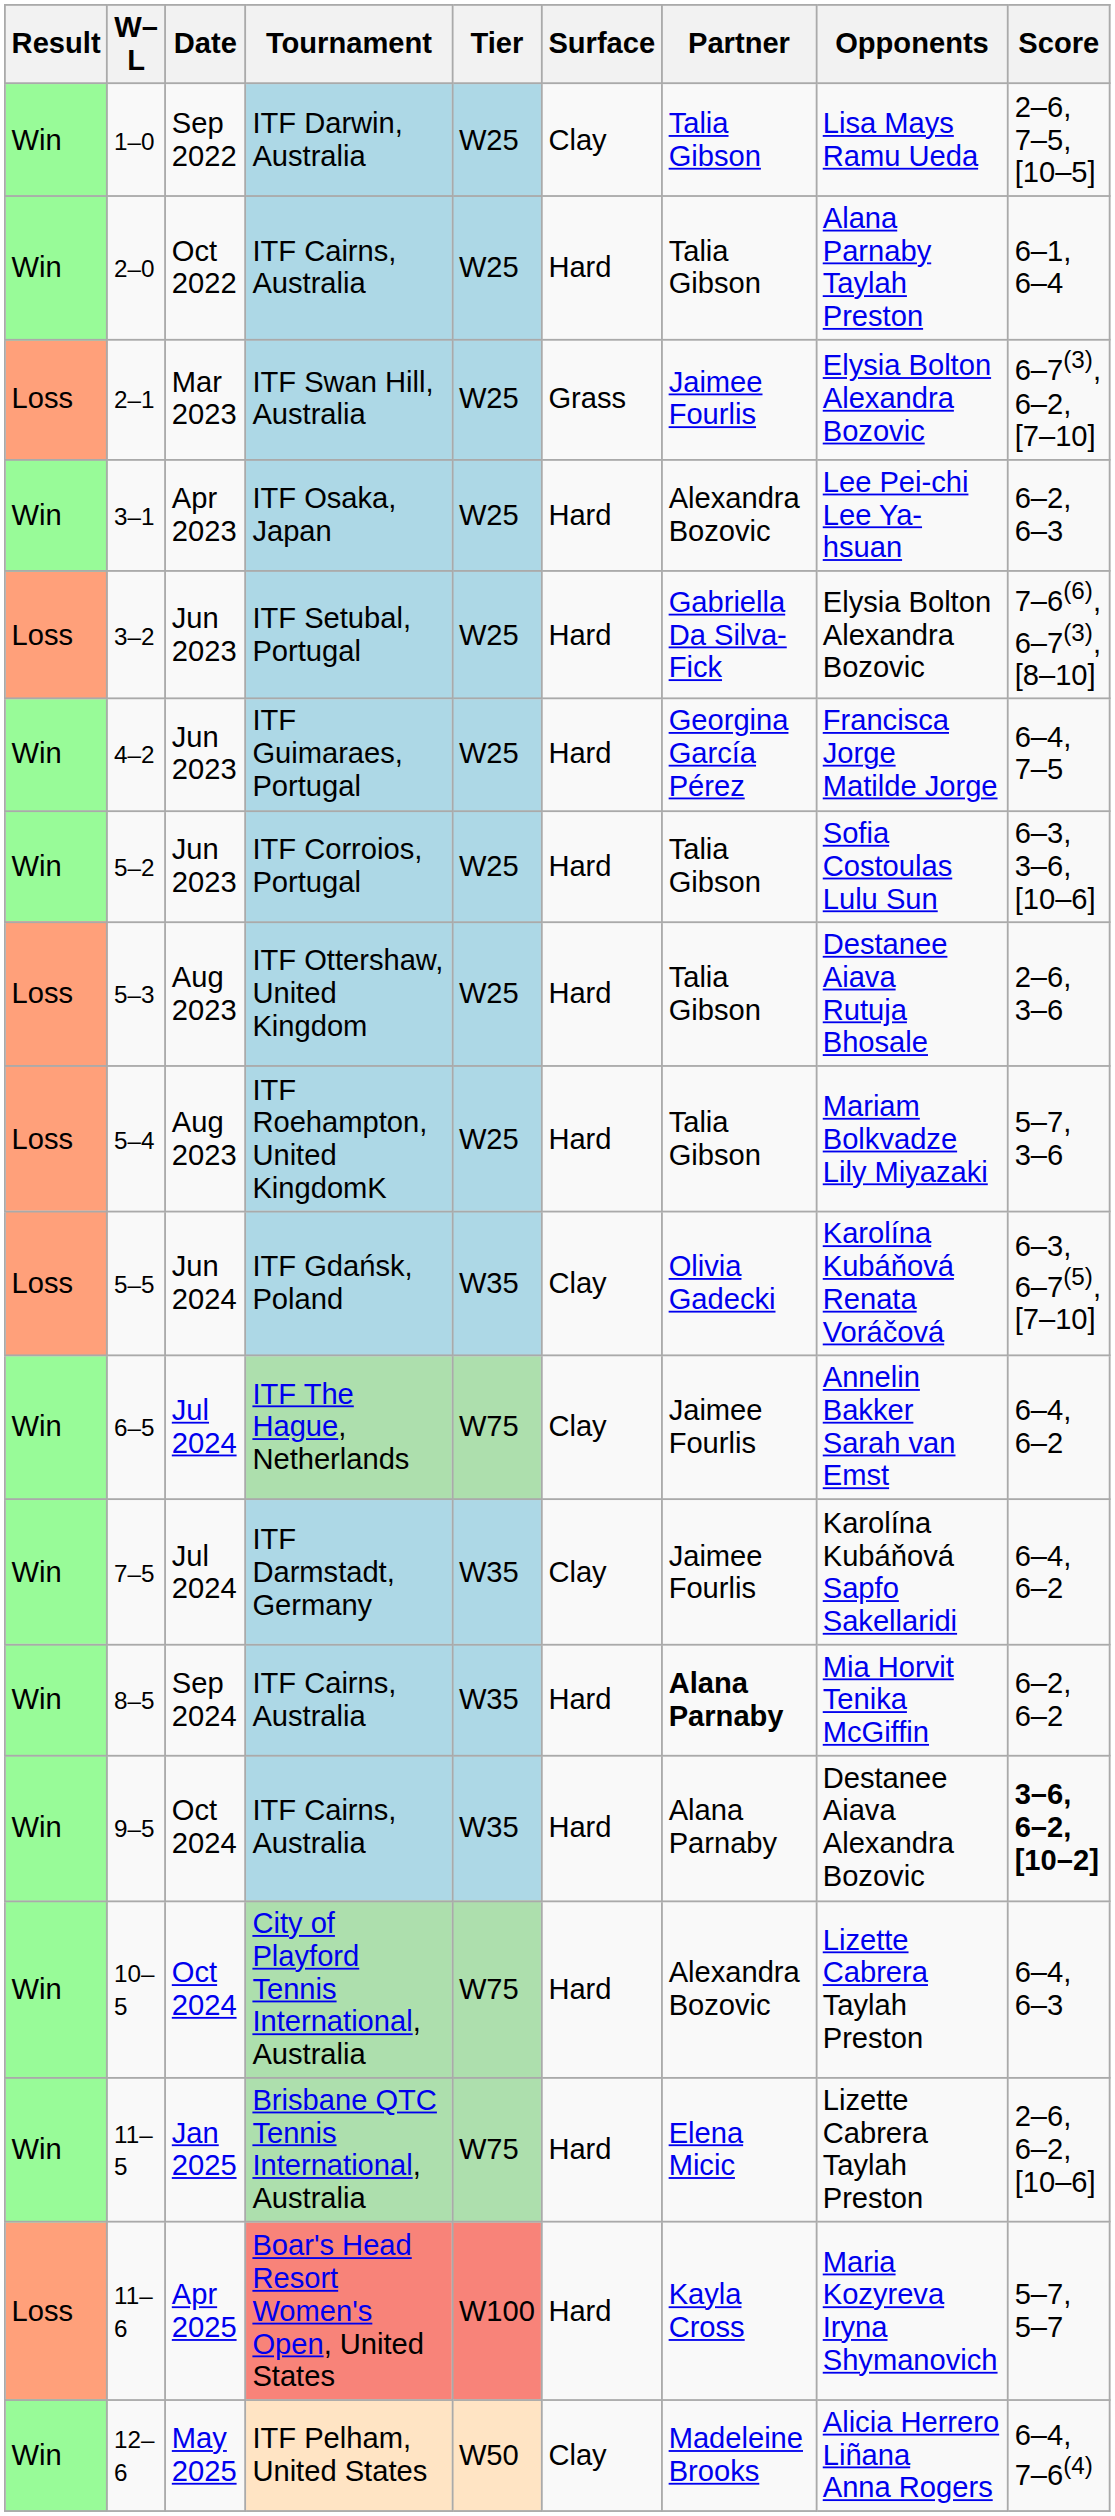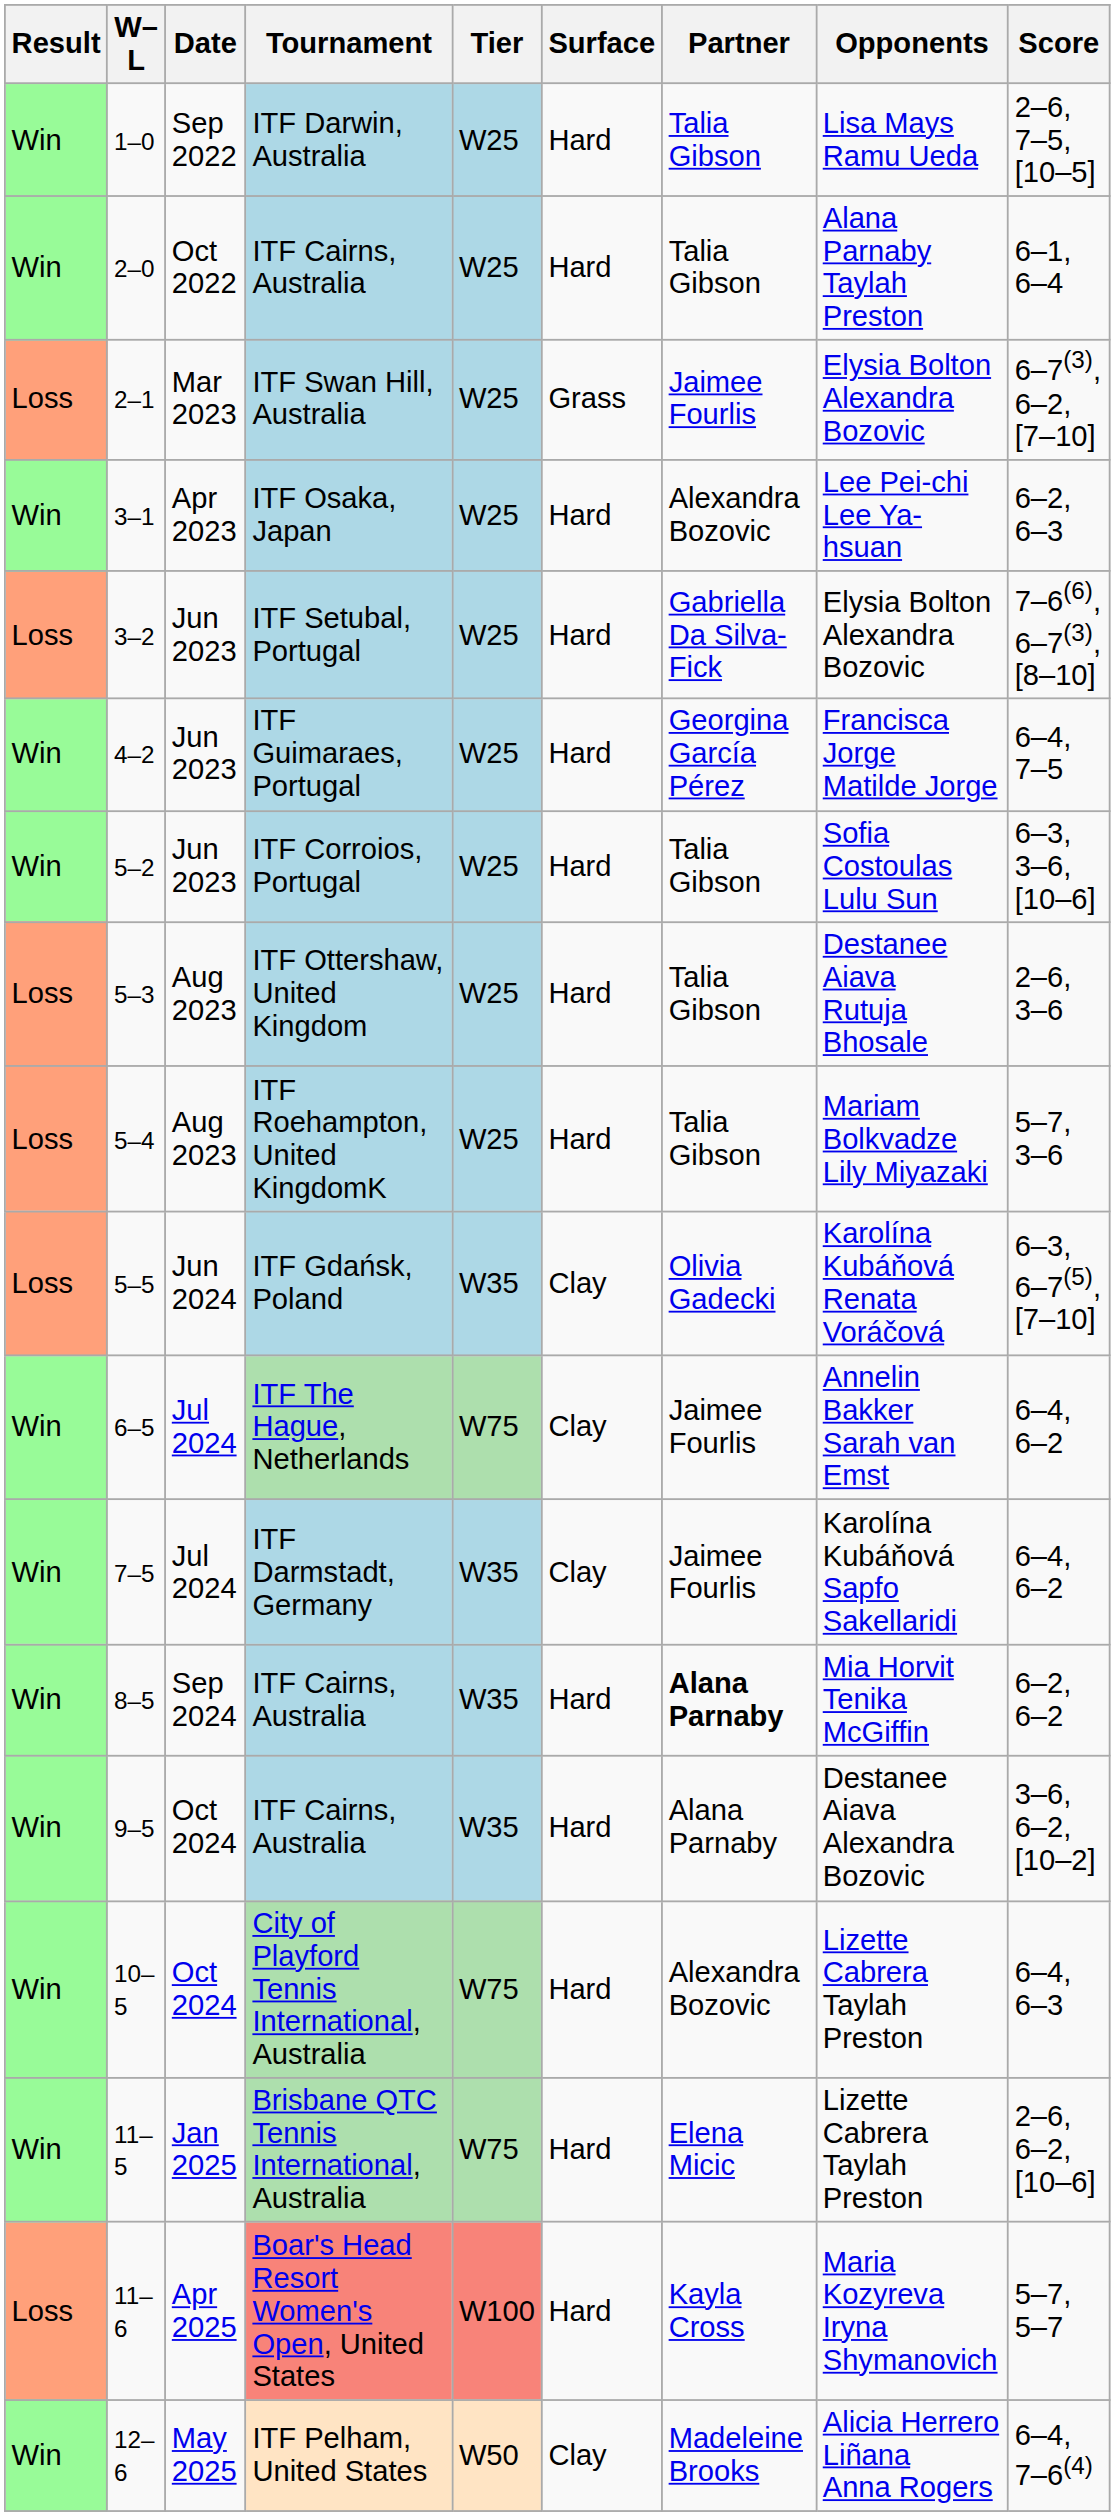1–0 | Surface: Clay -> Hard
9–5 | Score: bold -> normal
